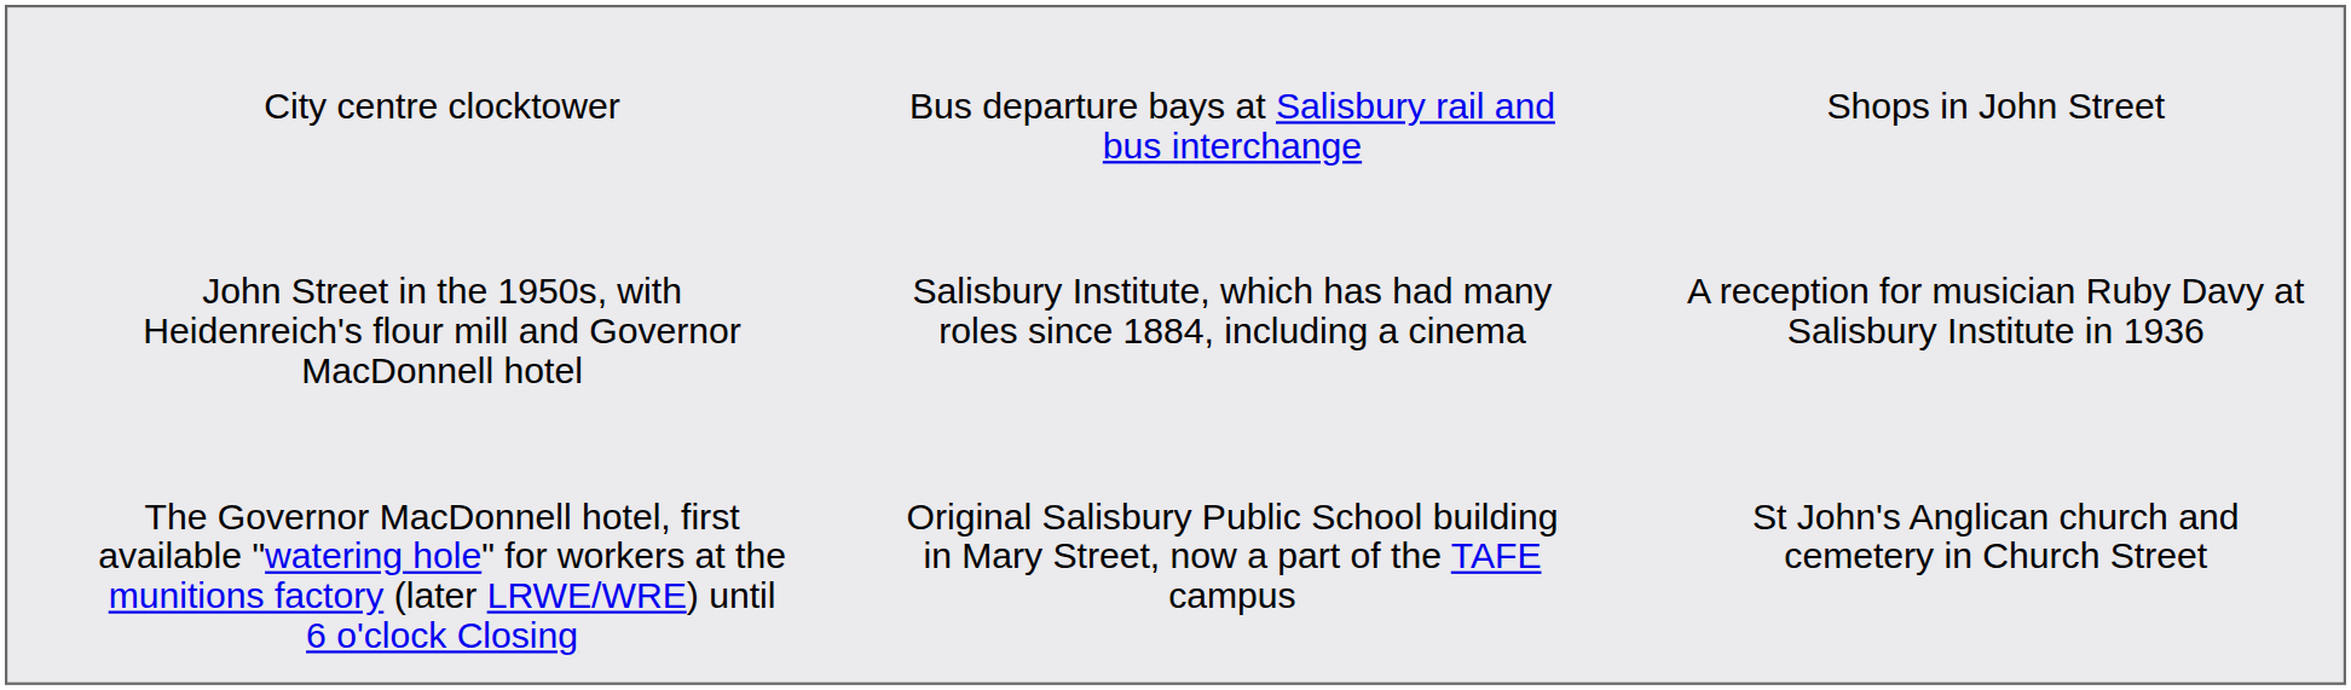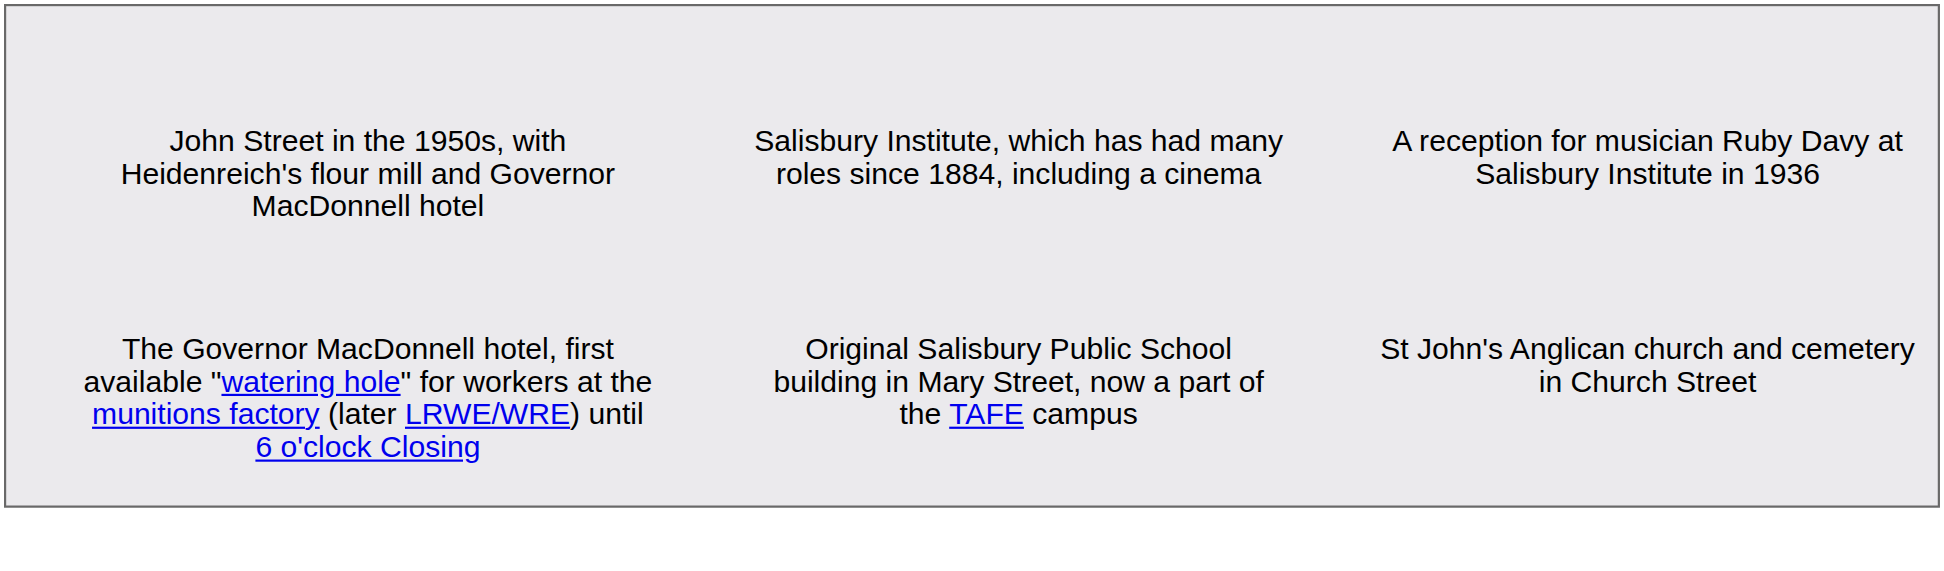- row: City centre clocktower | Bus departure bays at Salisbury rail and bus interchange | Shops in John Street
